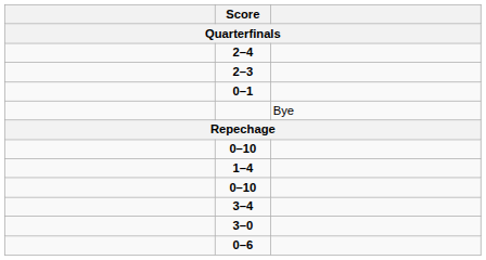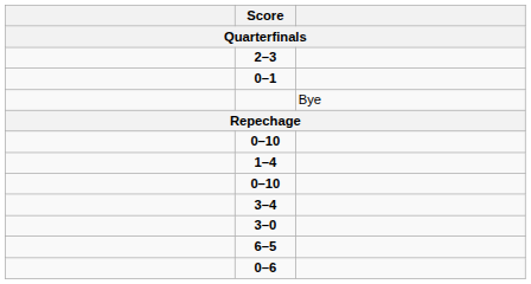- row: 2–4
+ row: 6–5
